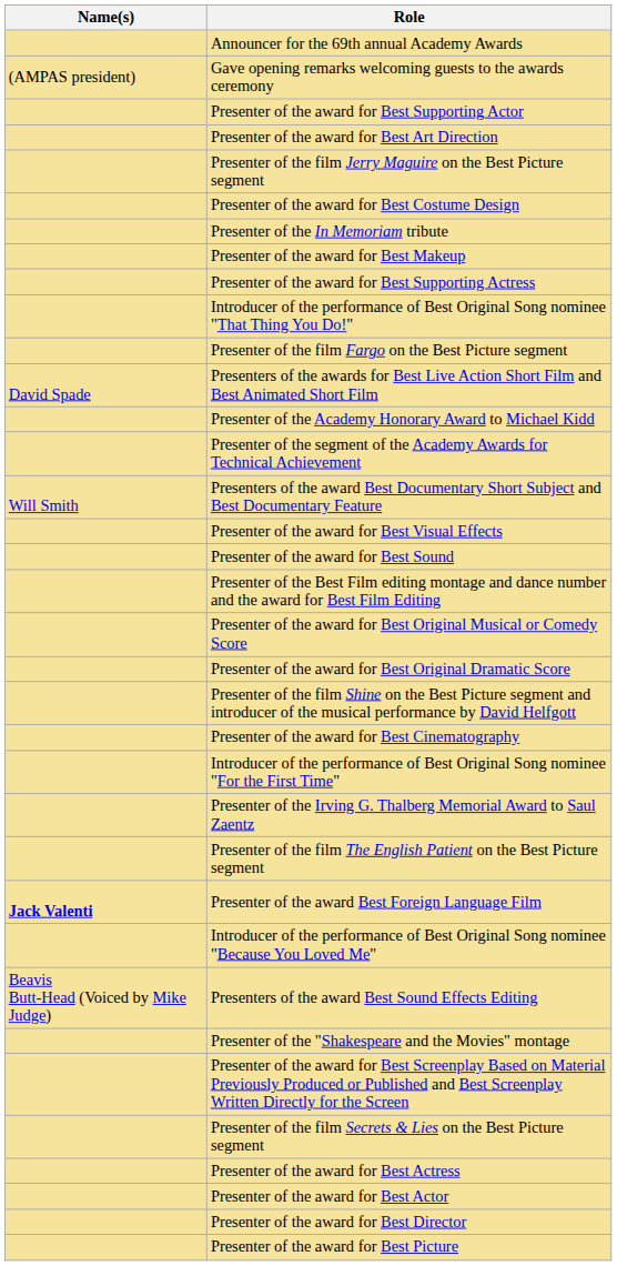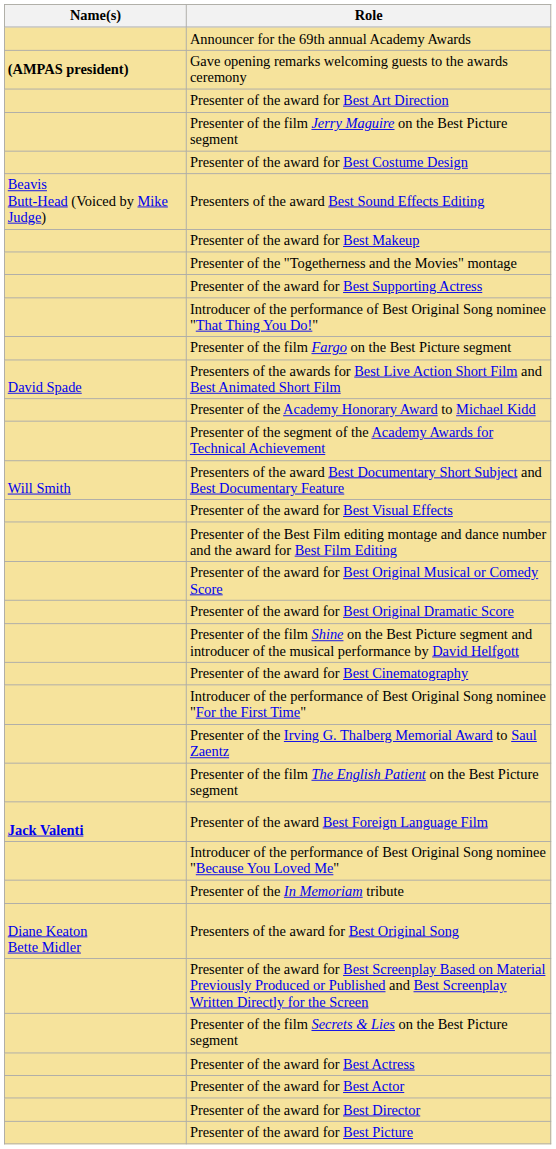Gave opening remarks welcoming guests to the awards ceremony | Name(s): normal -> bold
- row: Presenter of the award for Best Supporting Actor
rows swapped: Presenters of the award Best Sound Effects Editing <-> Presenter of the In Memoriam tribute
+ row: Presenter of the "Togetherness and the Movies" montage
- row: Presenter of the award for Best Sound
+ row: Diane Keaton Bette Midler | Presenters of the award for Best Original Song
- row: Presenter of the "Shakespeare and the Movies" montage
